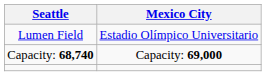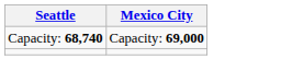- row: Lumen Field | Estadio Olímpico Universitario
